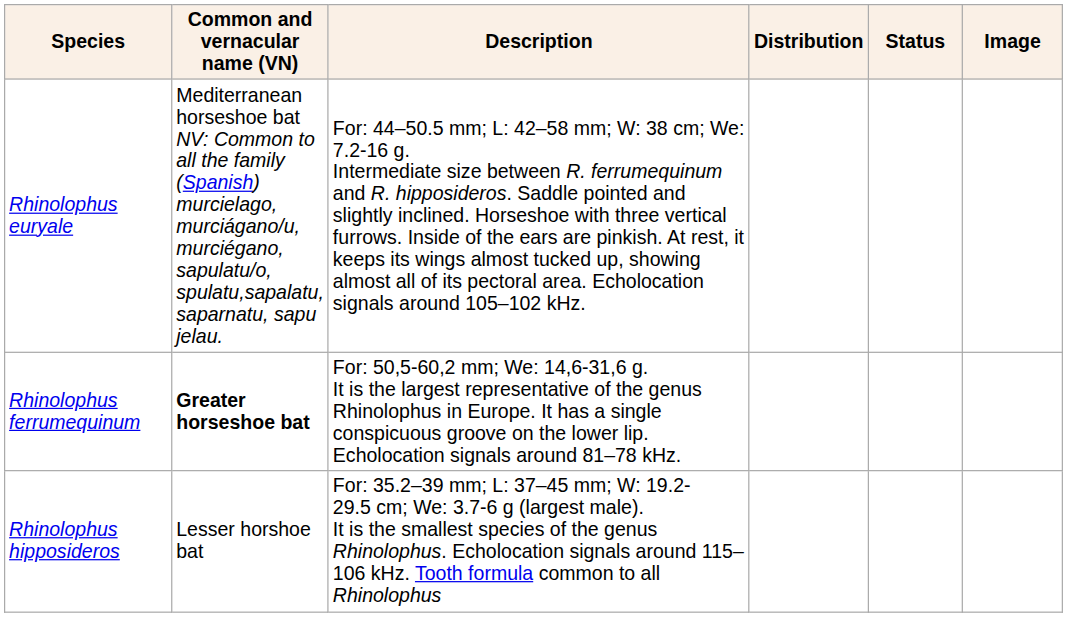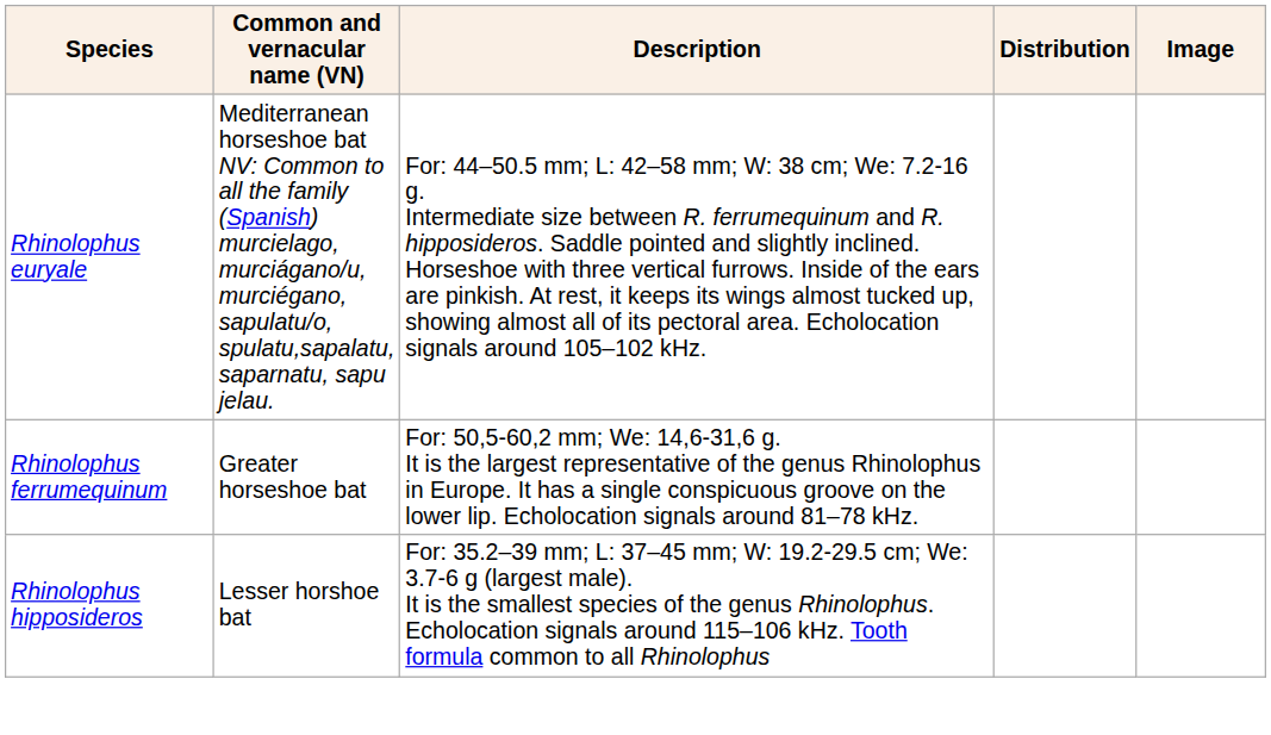- column: Status
Rhinolophus ferrumequinum | Common and vernacular name (VN): bold -> normal
